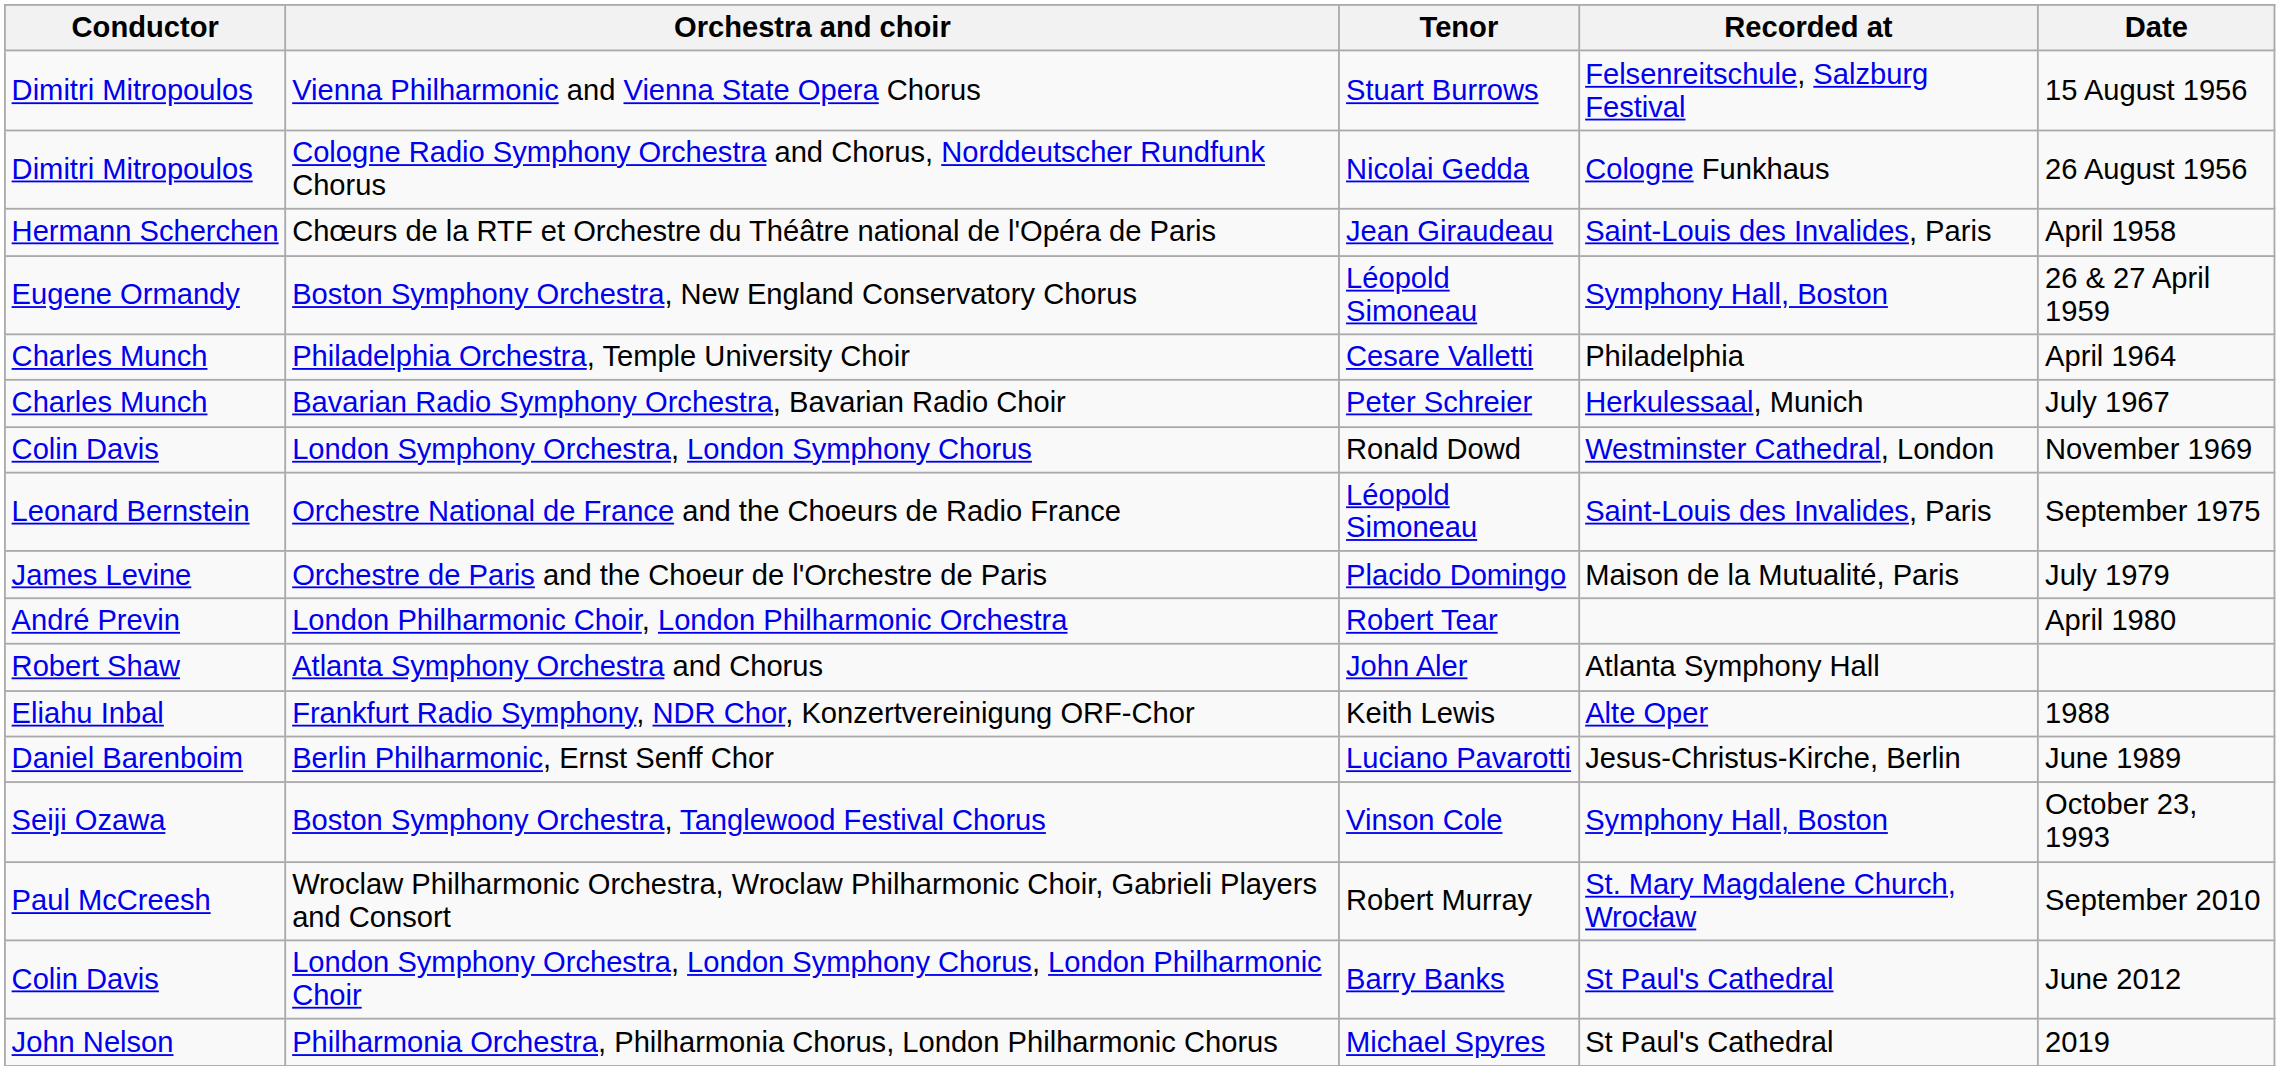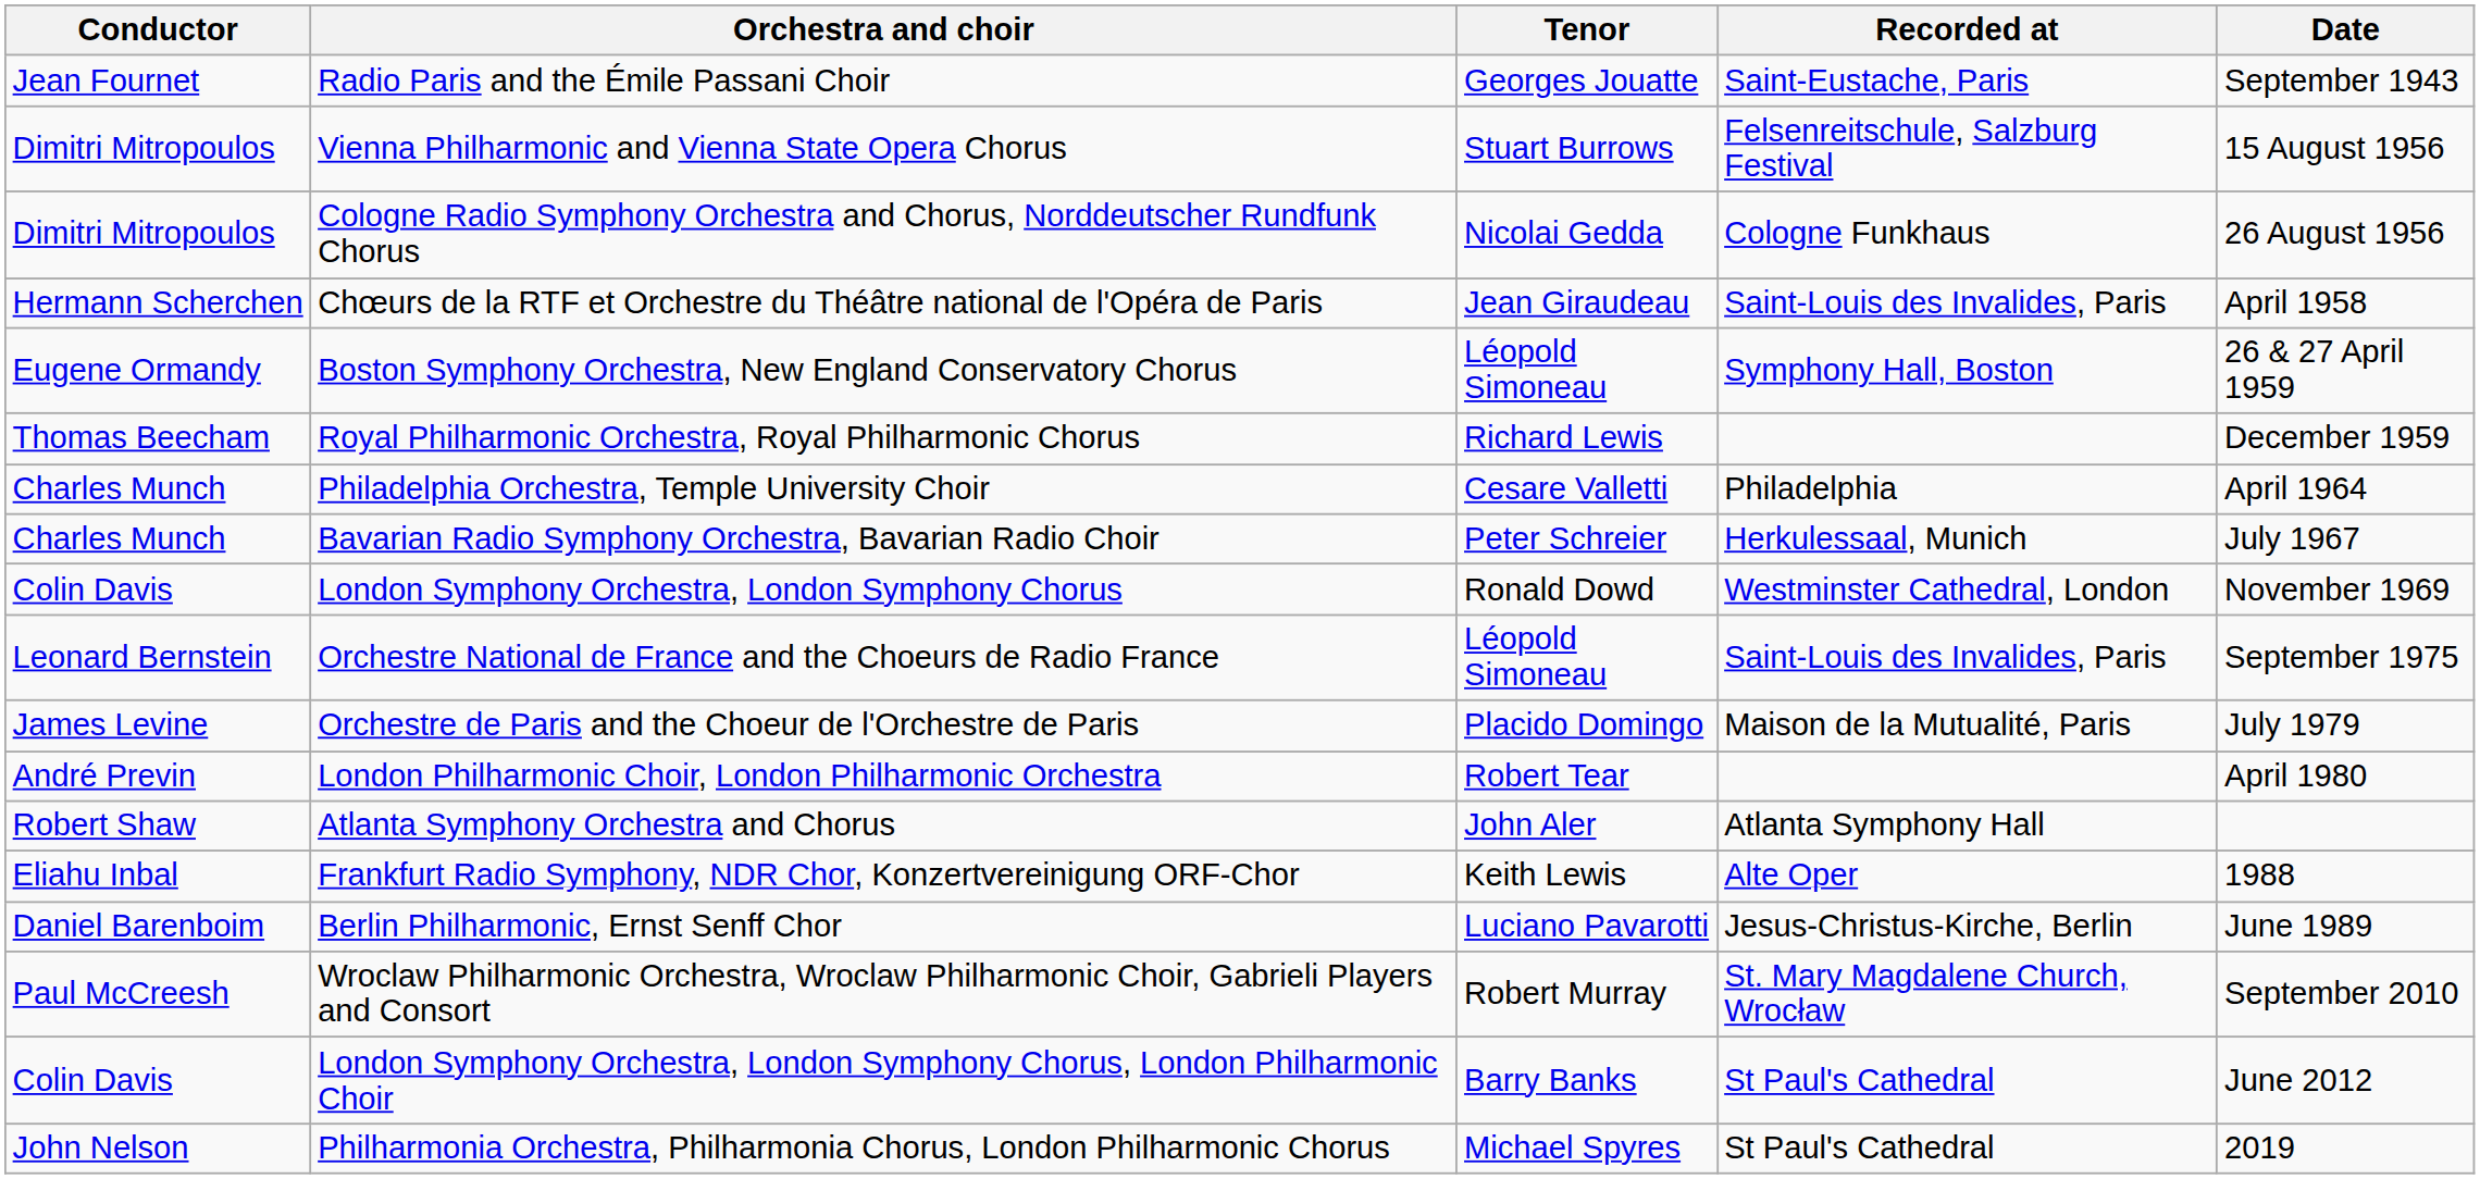+ row: Jean Fournet | Radio Paris and the Émile Passani Choir | Georges Jouatte | Saint-Eustache, Paris | September 1943
+ row: Thomas Beecham | Royal Philharmonic Orchestra, Royal Philharmonic Chorus | Richard Lewis | December 1959
- row: Seiji Ozawa | Boston Symphony Orchestra, Tanglewood Festival Chorus | Vinson Cole | Symphony Hall, Boston | October 23, 1993
